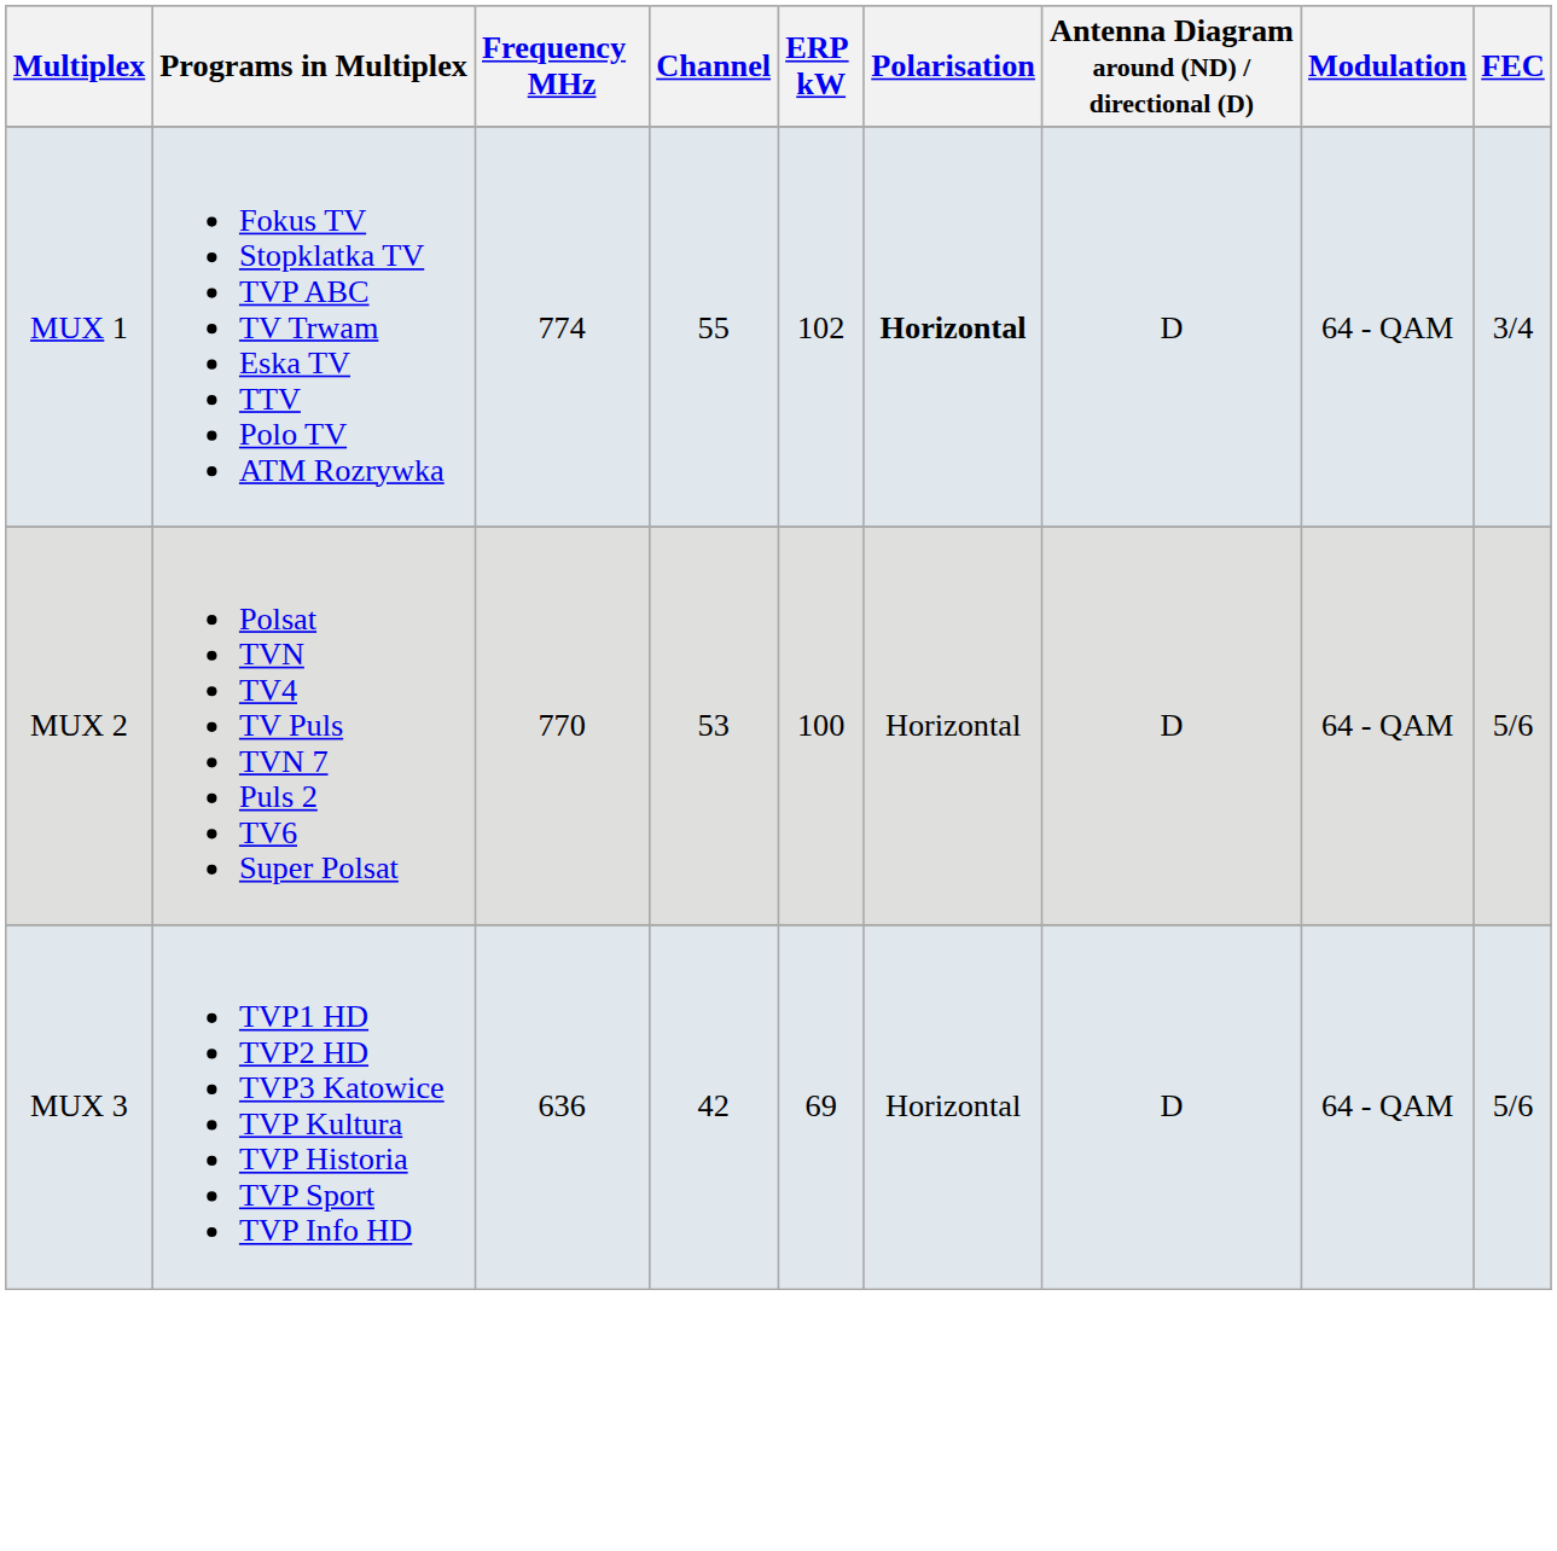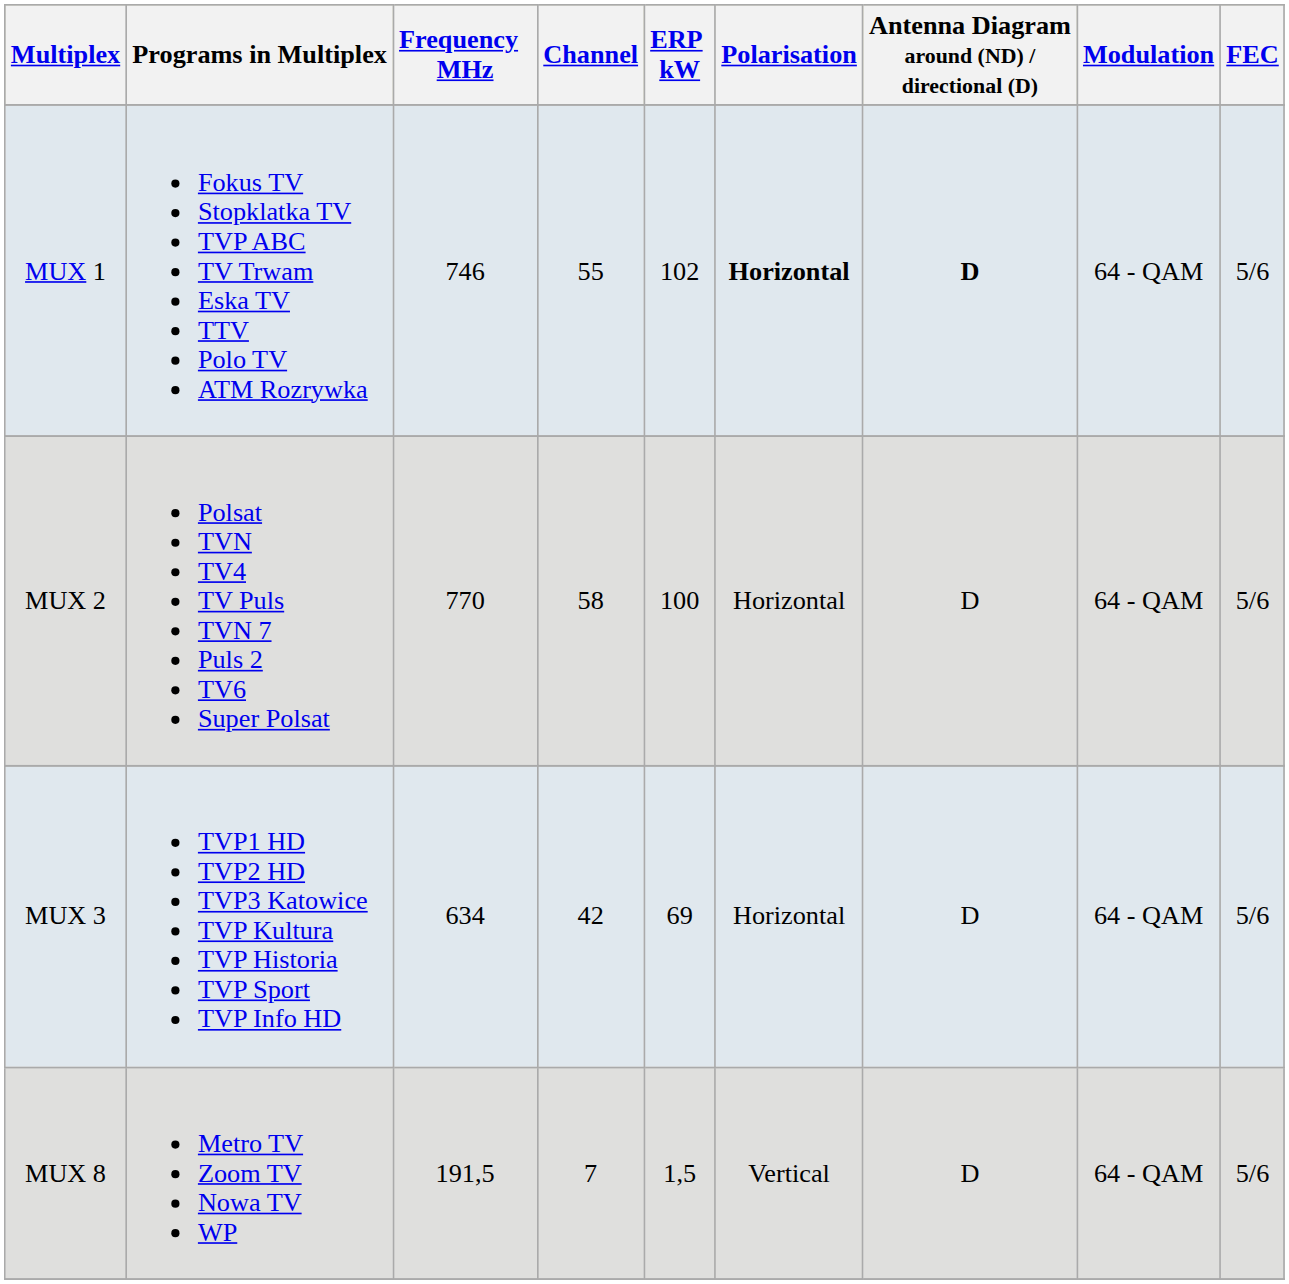MUX 1 | Frequency MHz: 774 -> 746
MUX 1 | Antenna Diagram around (ND) / directional (D): normal -> bold
MUX 1 | FEC: 3/4 -> 5/6
MUX 2 | Channel: 53 -> 58
MUX 3 | Frequency MHz: 636 -> 634
+ row: MUX 8 | Metro TV Zoom TV Nowa TV WP | 191,5 | 7 | 1,5 | Vertical | D | 64 - QAM | 5/6
